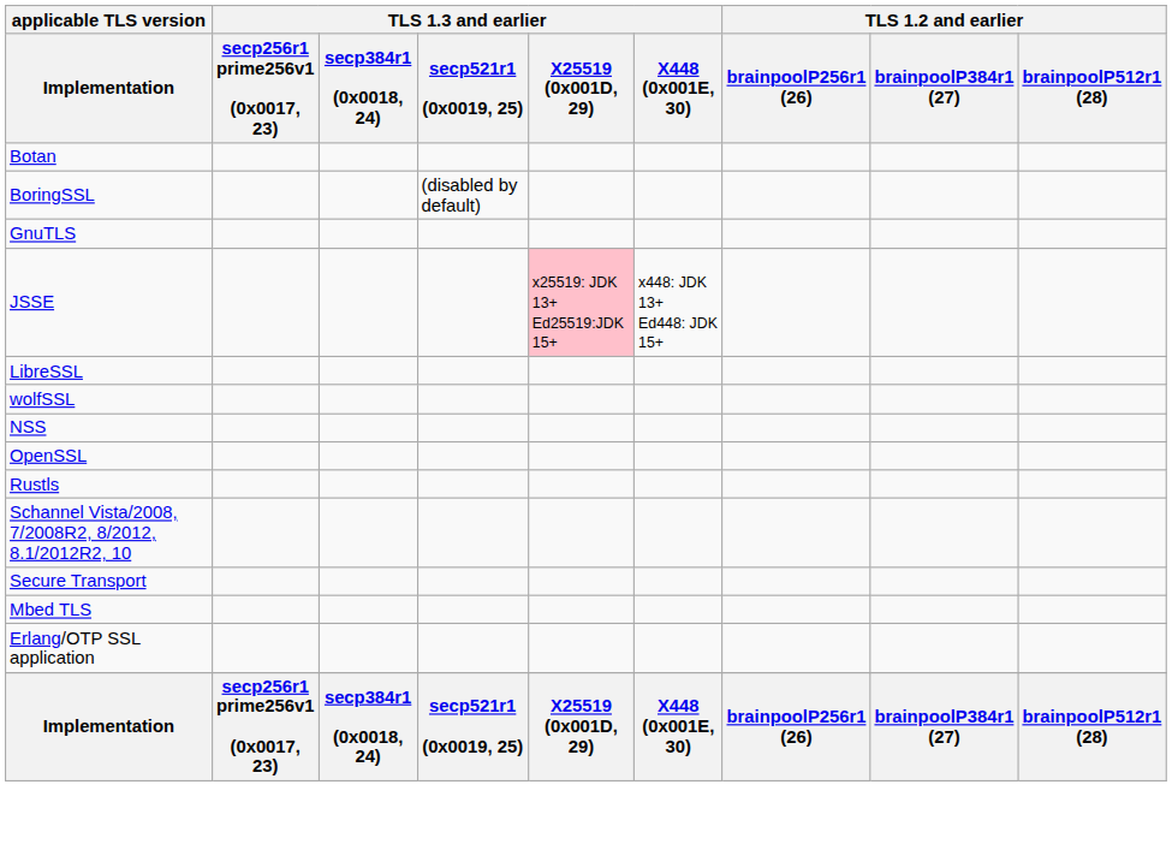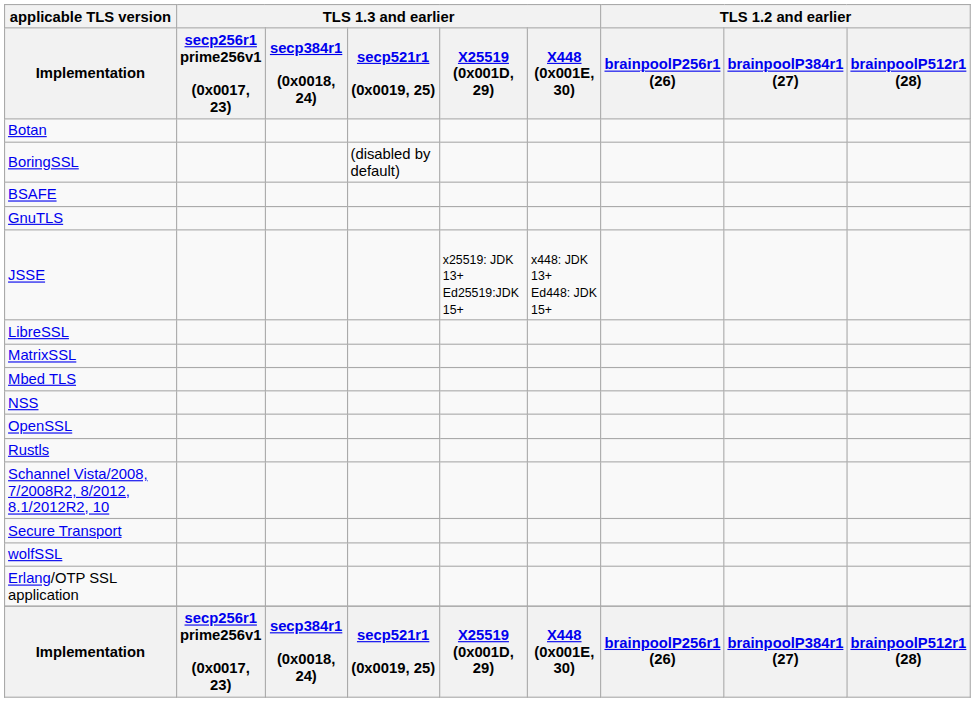+ row: BSAFE
JSSE | TLS 1.3 and earlier / X25519 (0x001D, 29): pink background -> no background
+ row: MatrixSSL
rows swapped: Mbed TLS <-> wolfSSL
